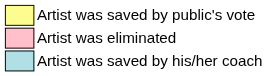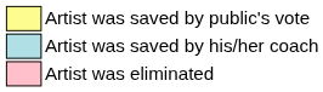rows swapped: Artist was saved by his/her coach <-> Artist was eliminated
